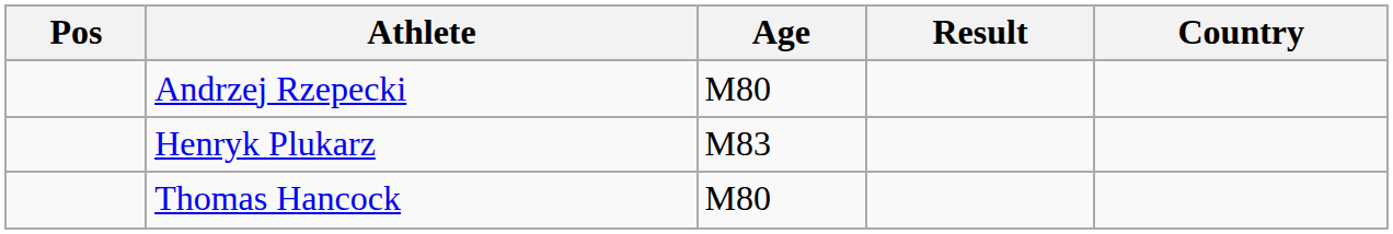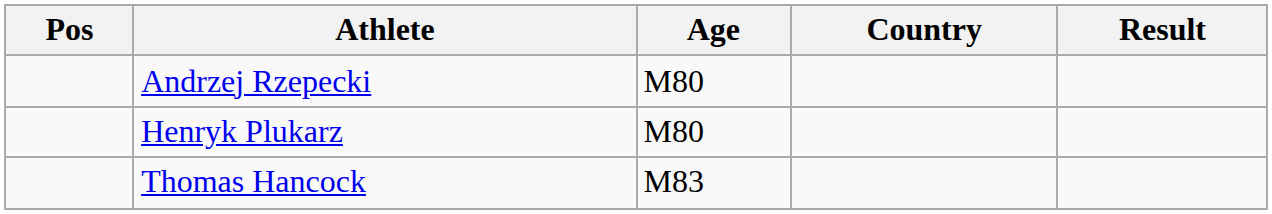columns swapped: Country <-> Result
Henryk Plukarz | Age: M83 -> M80
Thomas Hancock | Age: M80 -> M83
